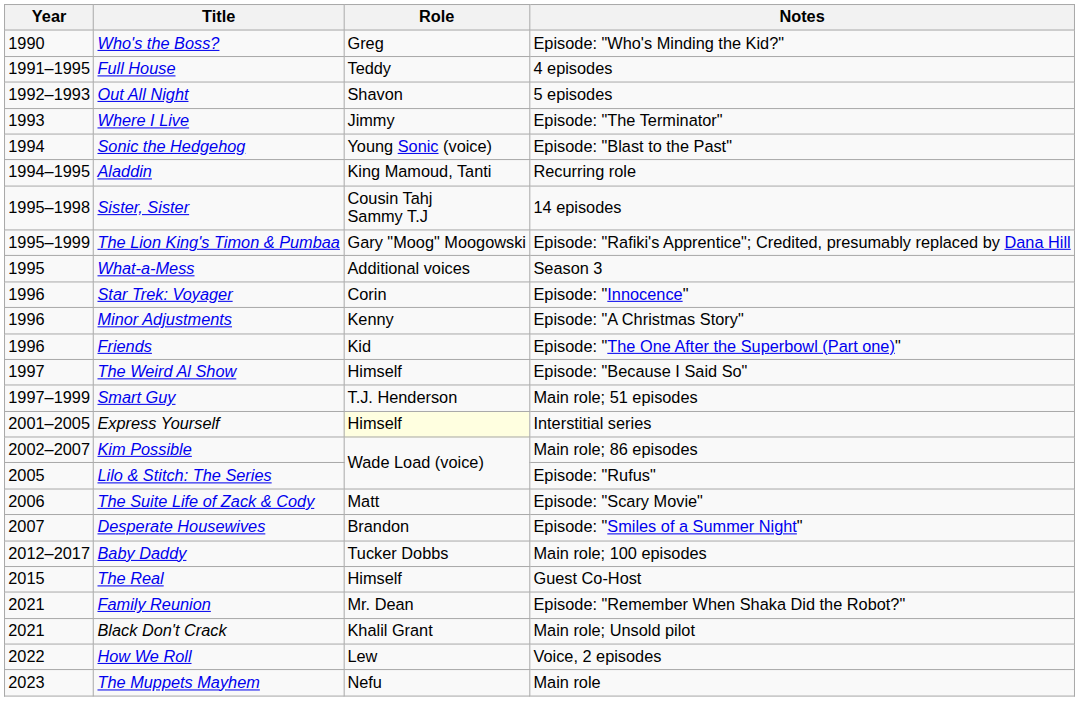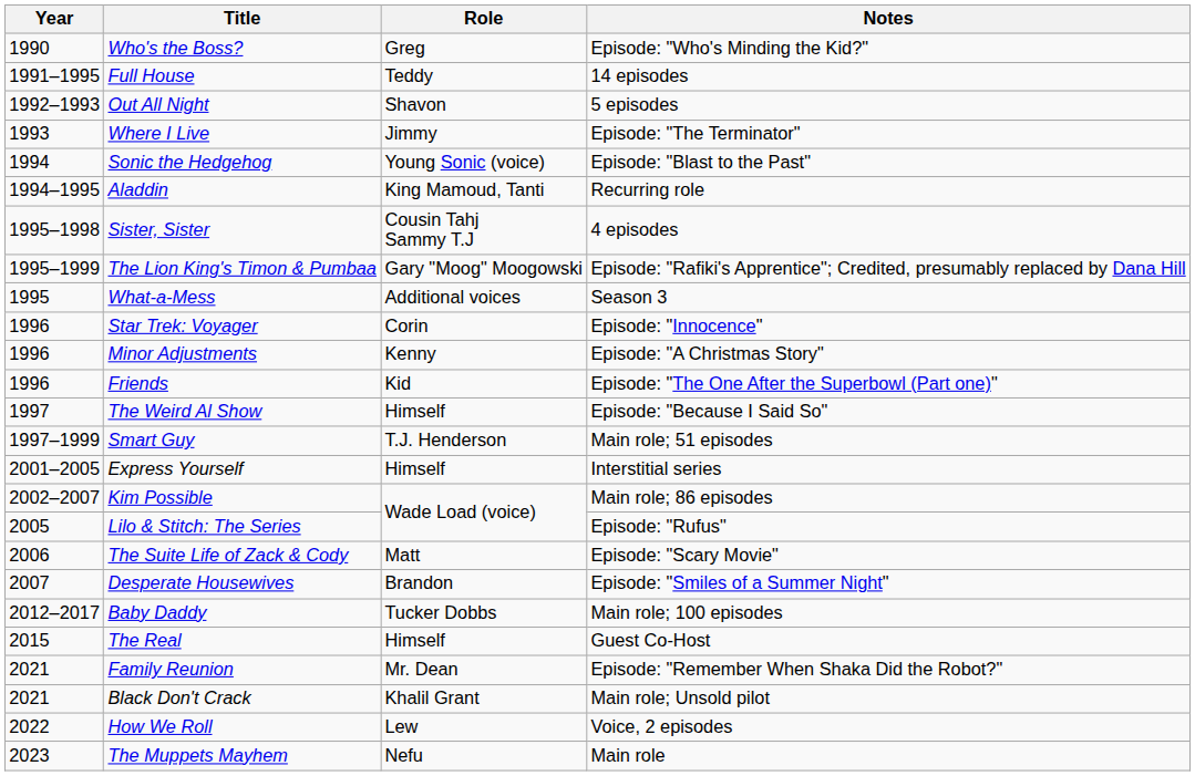Full House | Notes: 4 episodes -> 14 episodes
Sister, Sister | Notes: 14 episodes -> 4 episodes
Express Yourself | Role: lightyellow background -> no background
